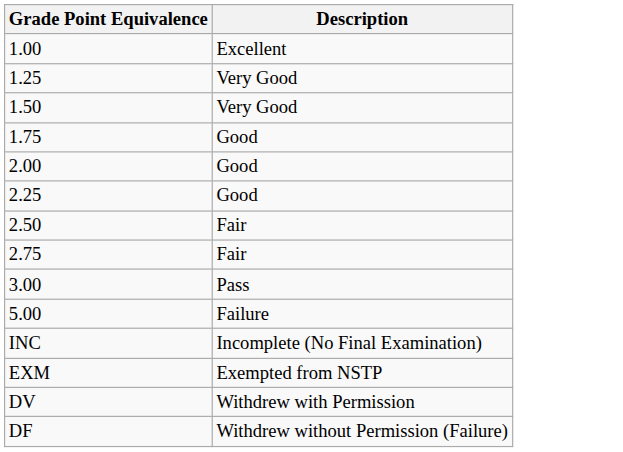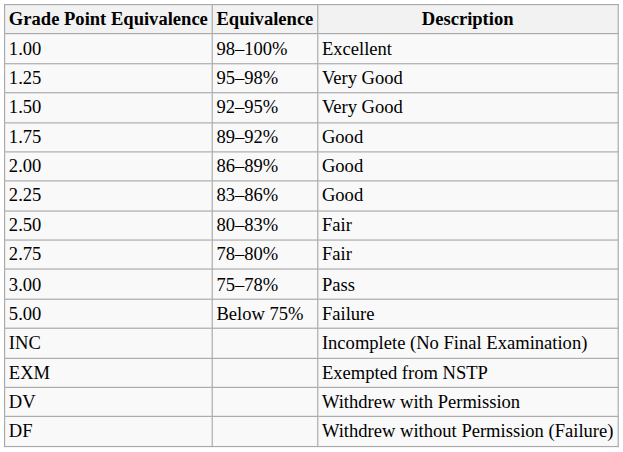+ column: Equivalence | 98–100% | 95–98% | 92–95% | 89–92% | 86–89% | 83–86% | 80–83% | 78–80% | 75–78% | Below 75%
